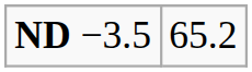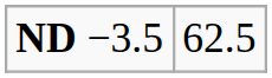ND −3.5 | column 2: 65.2 -> 62.5
